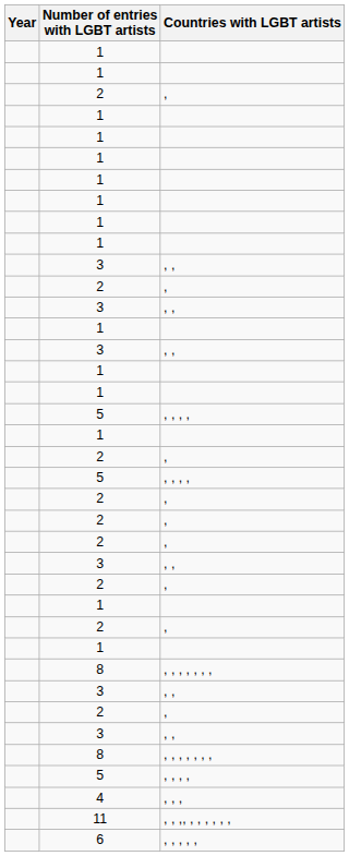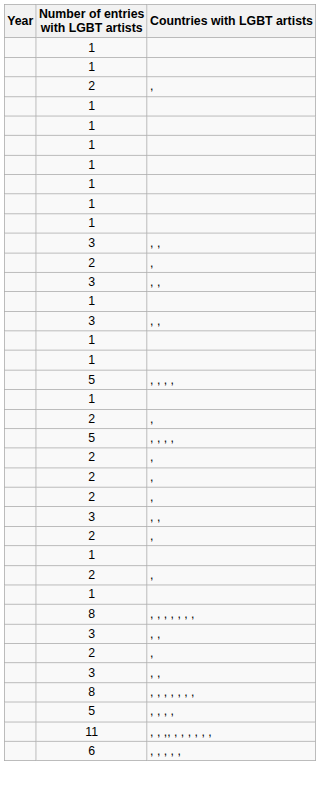- row: 4 | , , ,
